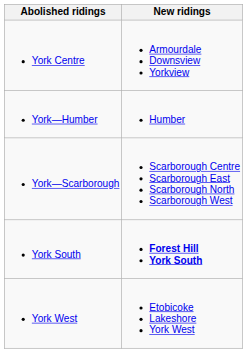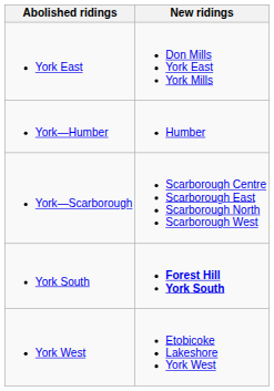- row: York Centre | Armourdale Downsview Yorkview
+ row: York East | Don Mills York East York Mills
